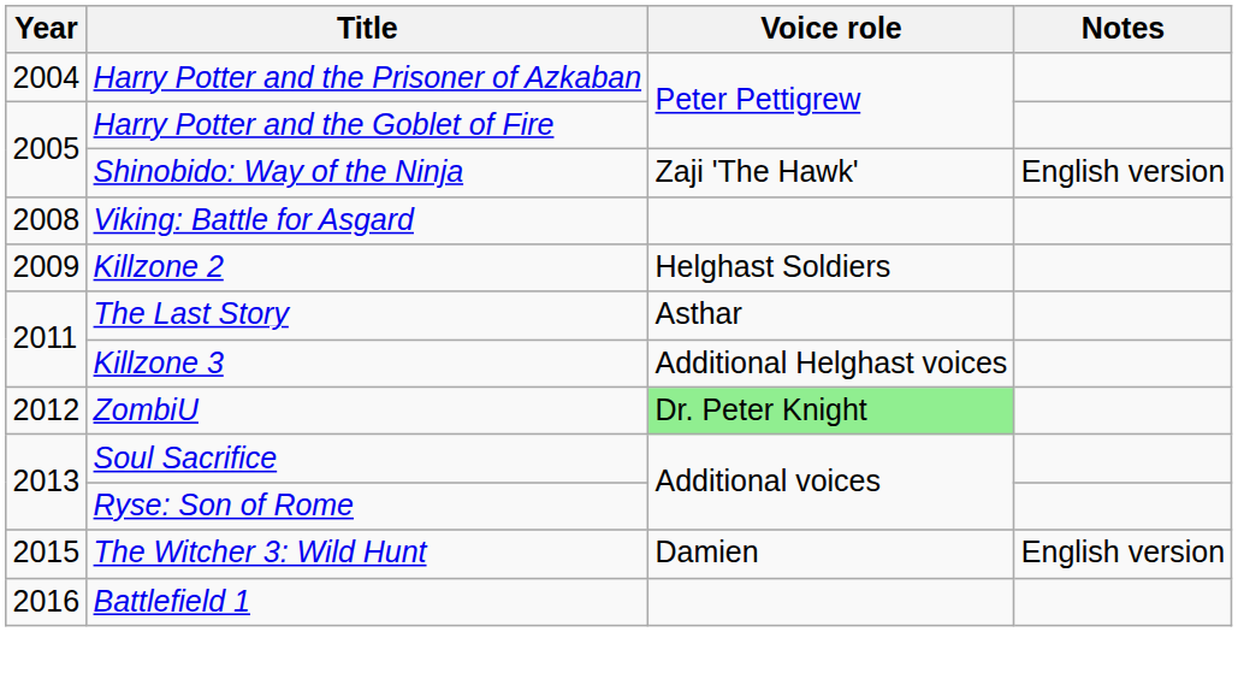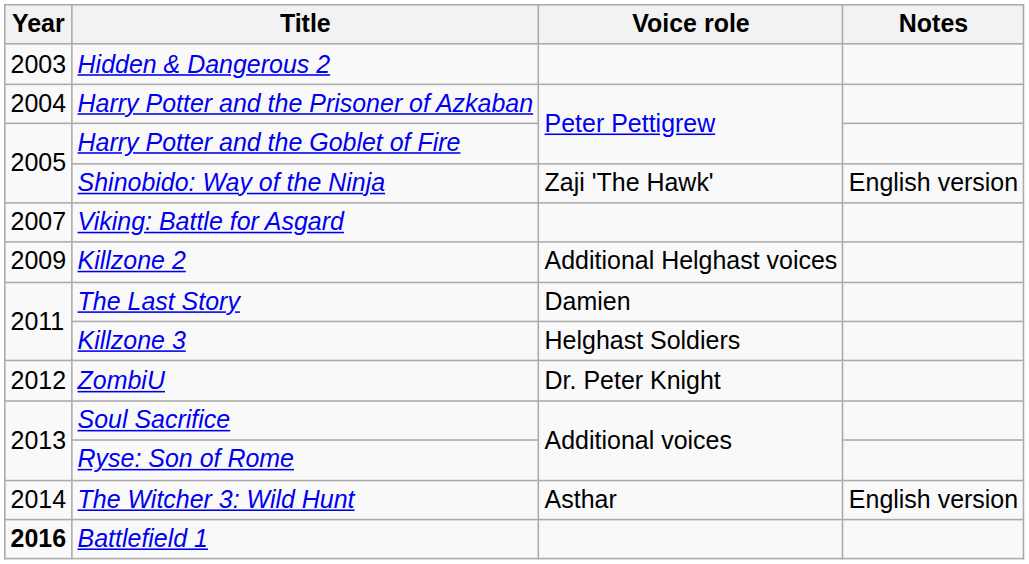+ row: 2003 | Hidden & Dangerous 2
Viking: Battle for Asgard | Year: 2008 -> 2007
Killzone 2 | Voice role: Helghast Soldiers -> Additional Helghast voices
The Last Story | Voice role: Asthar -> Damien
Killzone 3 | Voice role: Additional Helghast voices -> Helghast Soldiers
ZombiU | Voice role: lightgreen background -> no background
The Witcher 3: Wild Hunt | Year: 2015 -> 2014
The Witcher 3: Wild Hunt | Voice role: Damien -> Asthar
Battlefield 1 | Year: normal -> bold
